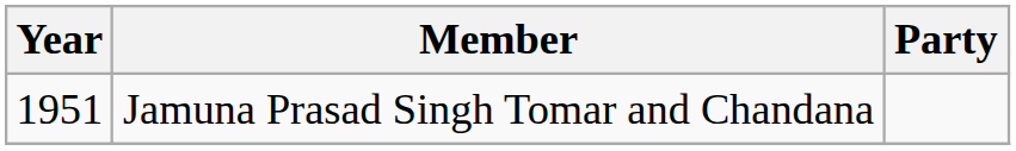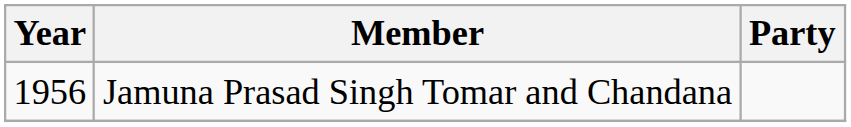Jamuna Prasad Singh Tomar and Chandana | Year: 1951 -> 1956
